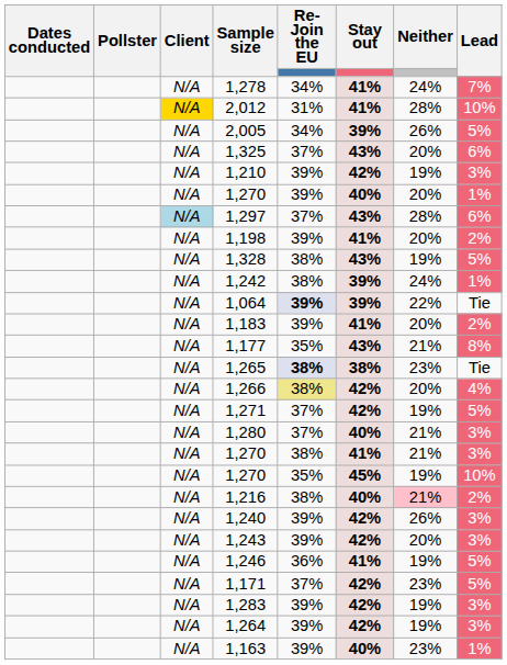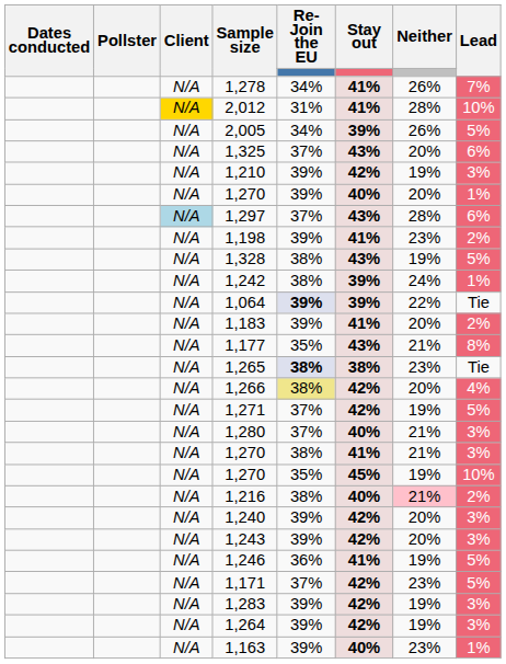1,278 | Neither: 24% -> 26%
1,198 | Neither: 20% -> 23%
1,240 | Neither: 26% -> 20%
